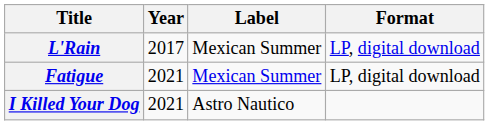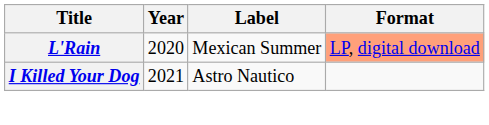L'Rain | Year: 2017 -> 2020
L'Rain | Format: no background -> lightsalmon background
- row: Fatigue | 2021 | Mexican Summer | LP, digital download
